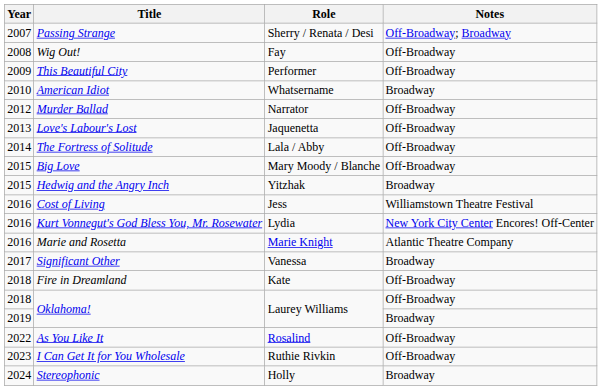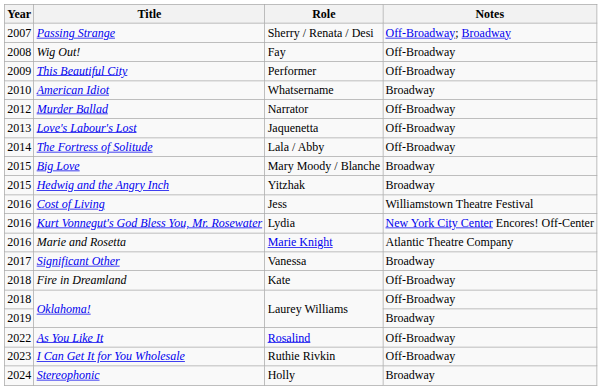Big Love | Notes: Off-Broadway -> Broadway
